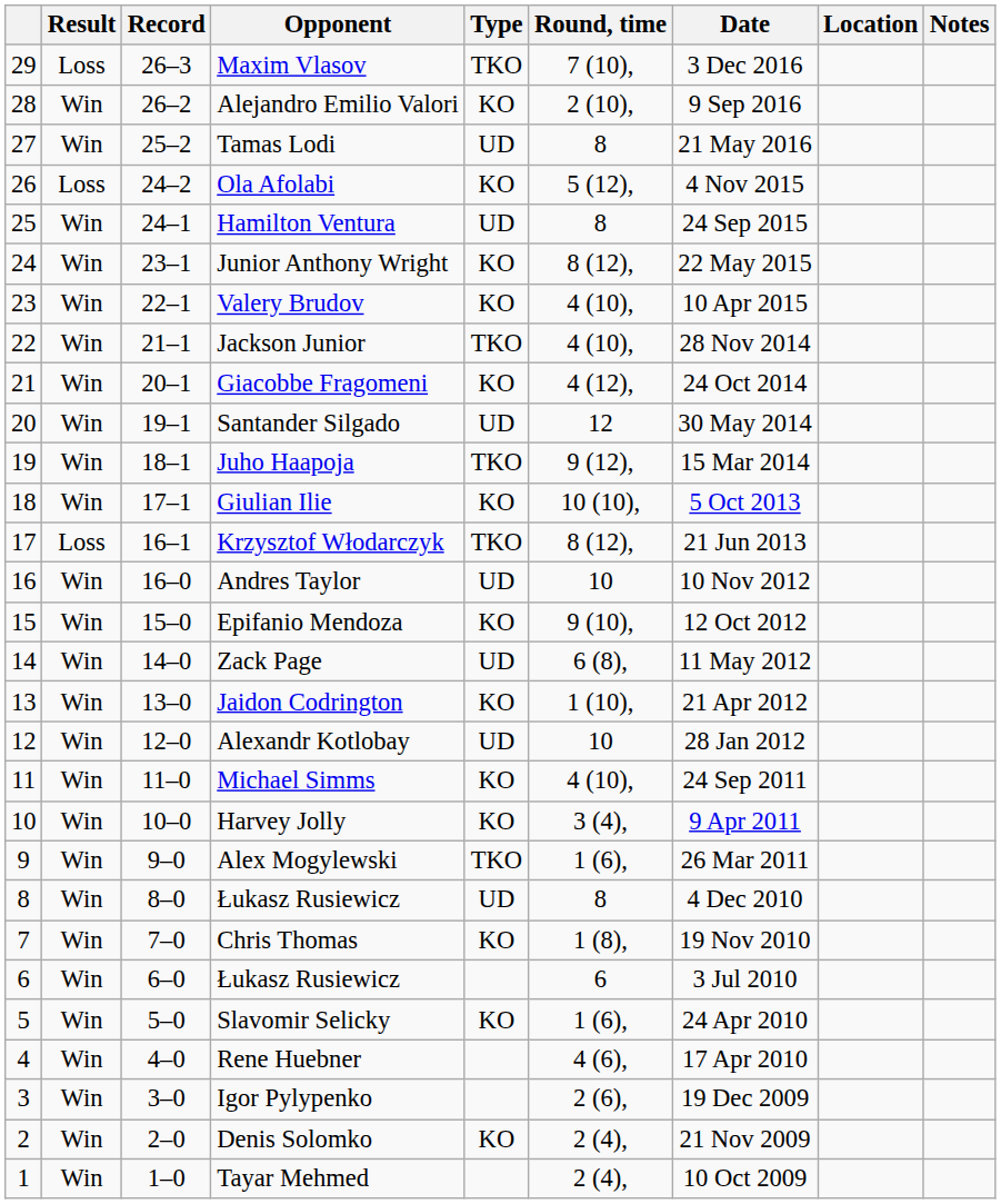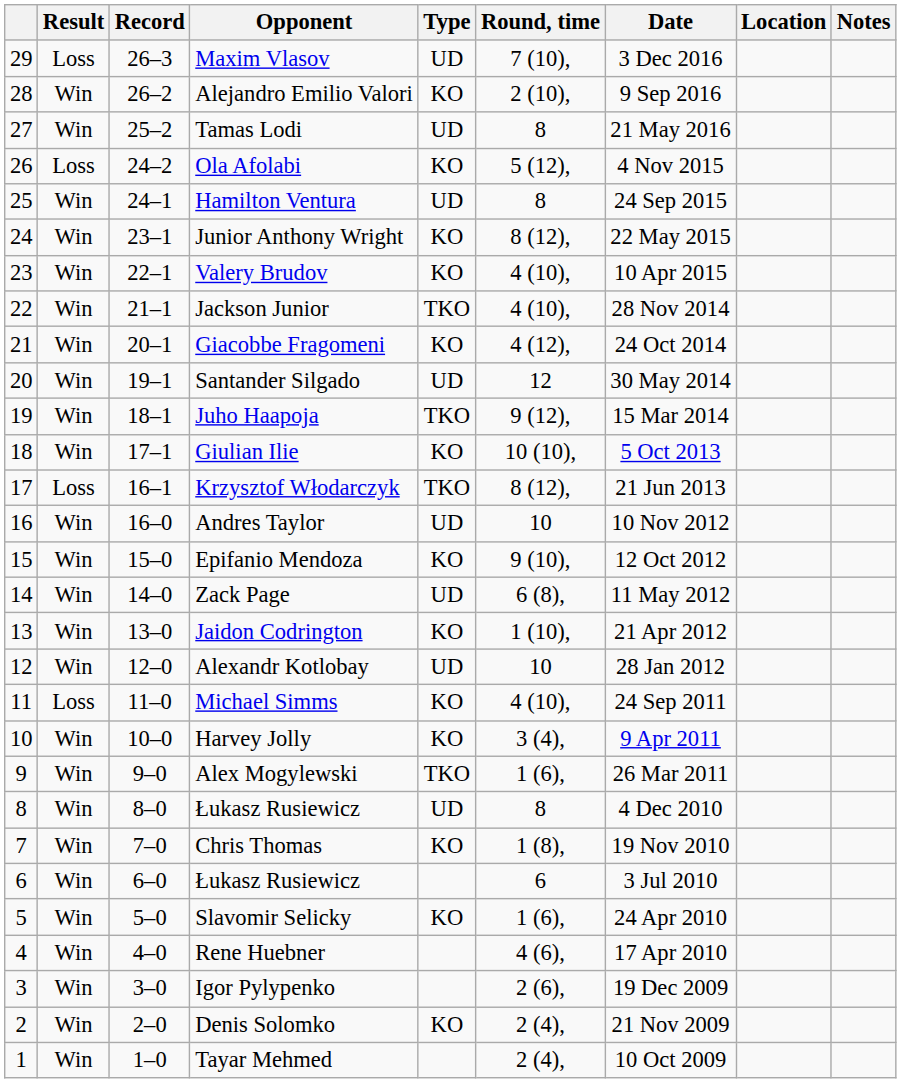Maxim Vlasov | Type: TKO -> UD
Michael Simms | Result: Win -> Loss
